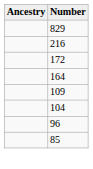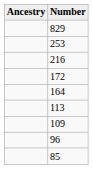+ row: 253
+ row: 113
- row: 104
